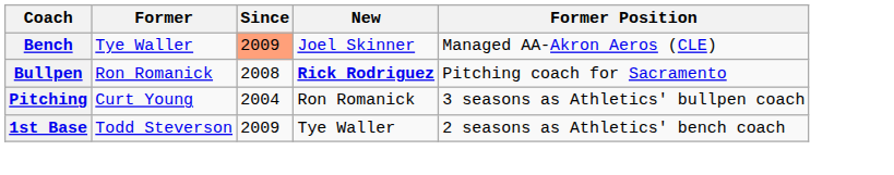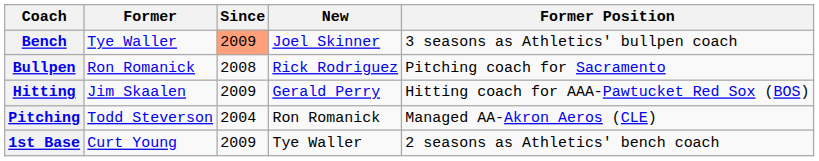Bench | Former Position: Managed AA-Akron Aeros (CLE) -> 3 seasons as Athletics' bullpen coach
Bullpen | New: bold -> normal
+ row: Hitting | Jim Skaalen | 2009 | Gerald Perry | Hitting coach for AAA-Pawtucket Red Sox (BOS)
Pitching | Former: Curt Young -> Todd Steverson
Pitching | Former Position: 3 seasons as Athletics' bullpen coach -> Managed AA-Akron Aeros (CLE)
1st Base | Former: Todd Steverson -> Curt Young
